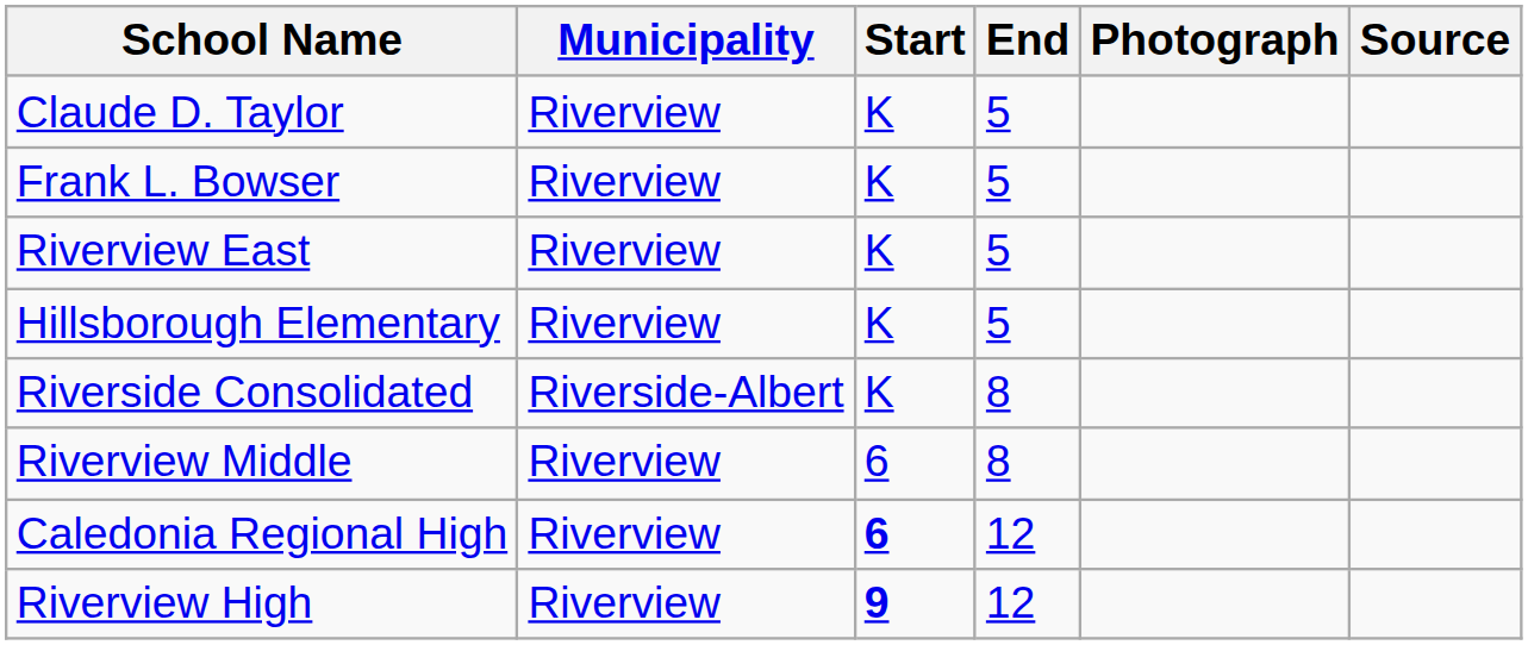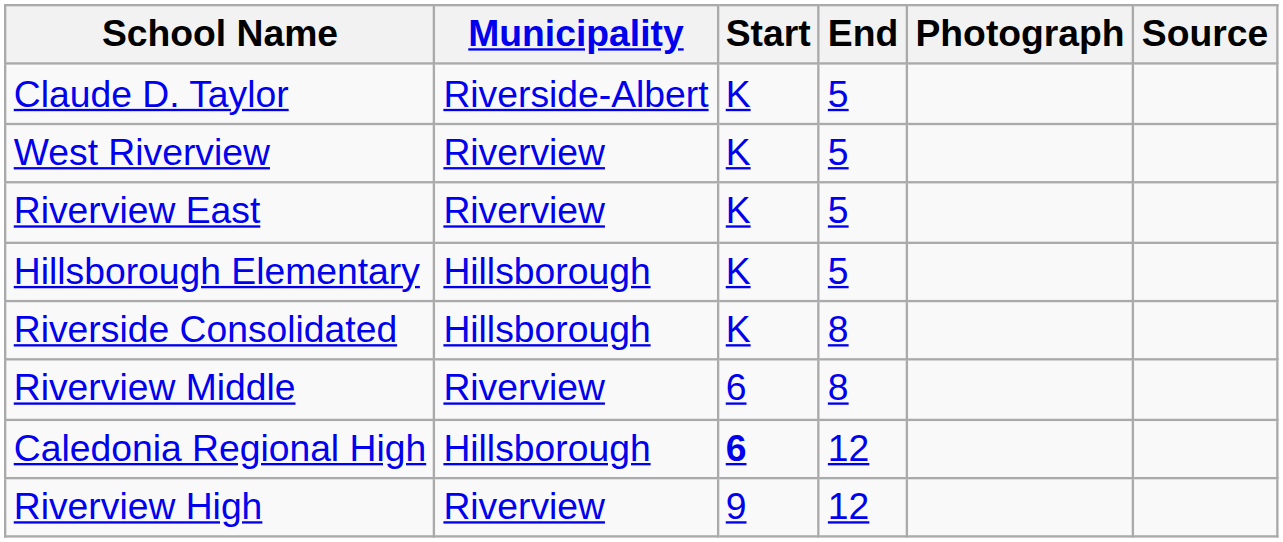Claude D. Taylor | Municipality: Riverview -> Riverside-Albert
- row: Frank L. Bowser | Riverview | K | 5
+ row: West Riverview | Riverview | K | 5
Hillsborough Elementary | Municipality: Riverview -> Hillsborough
Riverside Consolidated | Municipality: Riverside-Albert -> Hillsborough
Caledonia Regional High | Municipality: Riverview -> Hillsborough
Riverview High | Start: bold -> normal
